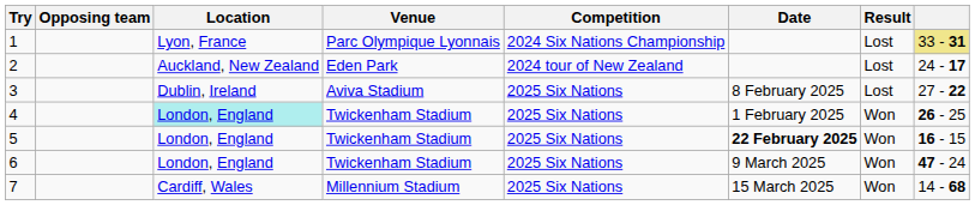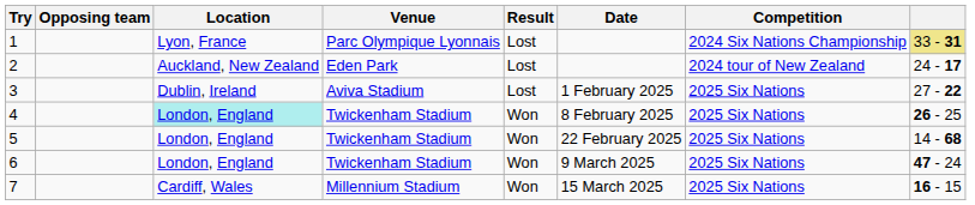columns swapped: Competition <-> Result
3 | Date: 8 February 2025 -> 1 February 2025
4 | Date: 1 February 2025 -> 8 February 2025
5 | Date: bold -> normal
5 | column 8: 16 - 15 -> 14 - 68
7 | column 8: 14 - 68 -> 16 - 15
